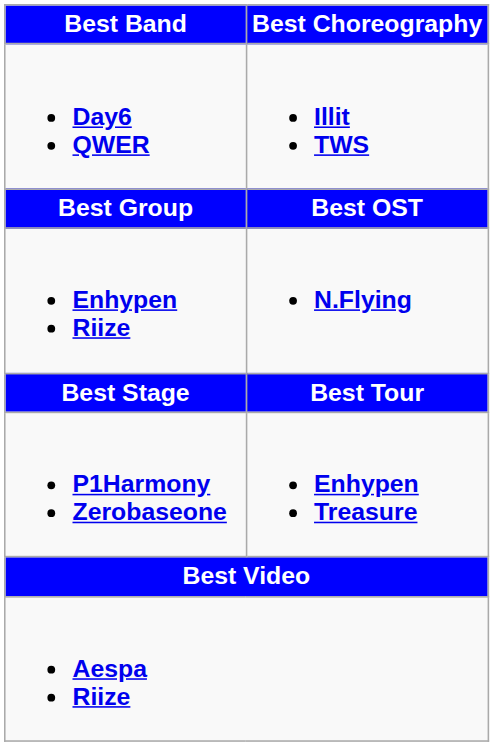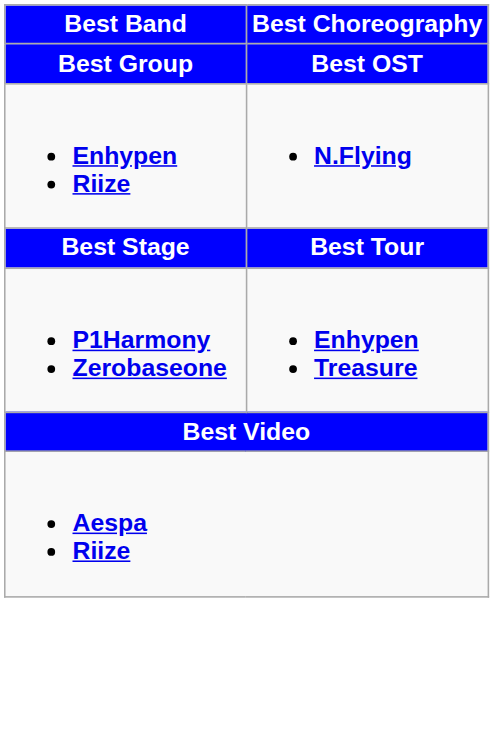- row: Day6 QWER | Illit TWS
